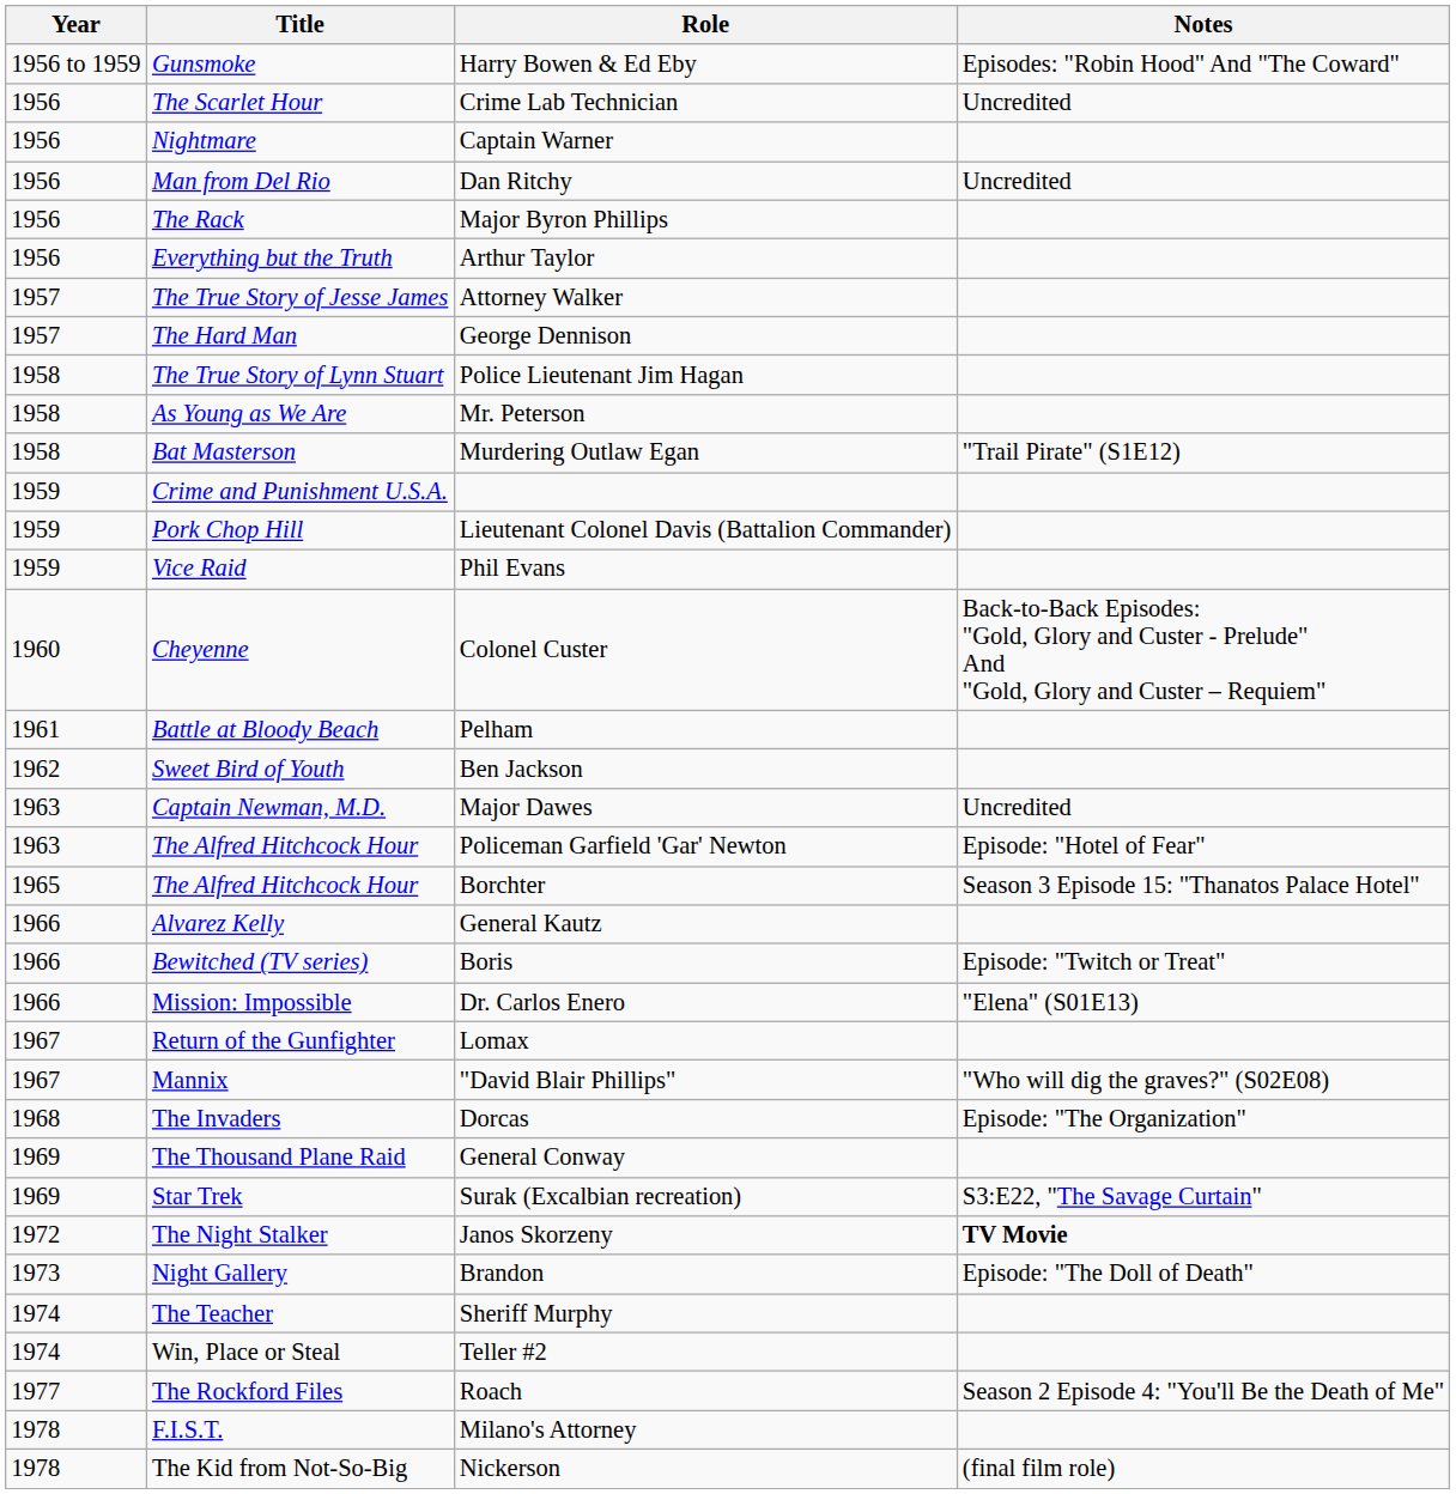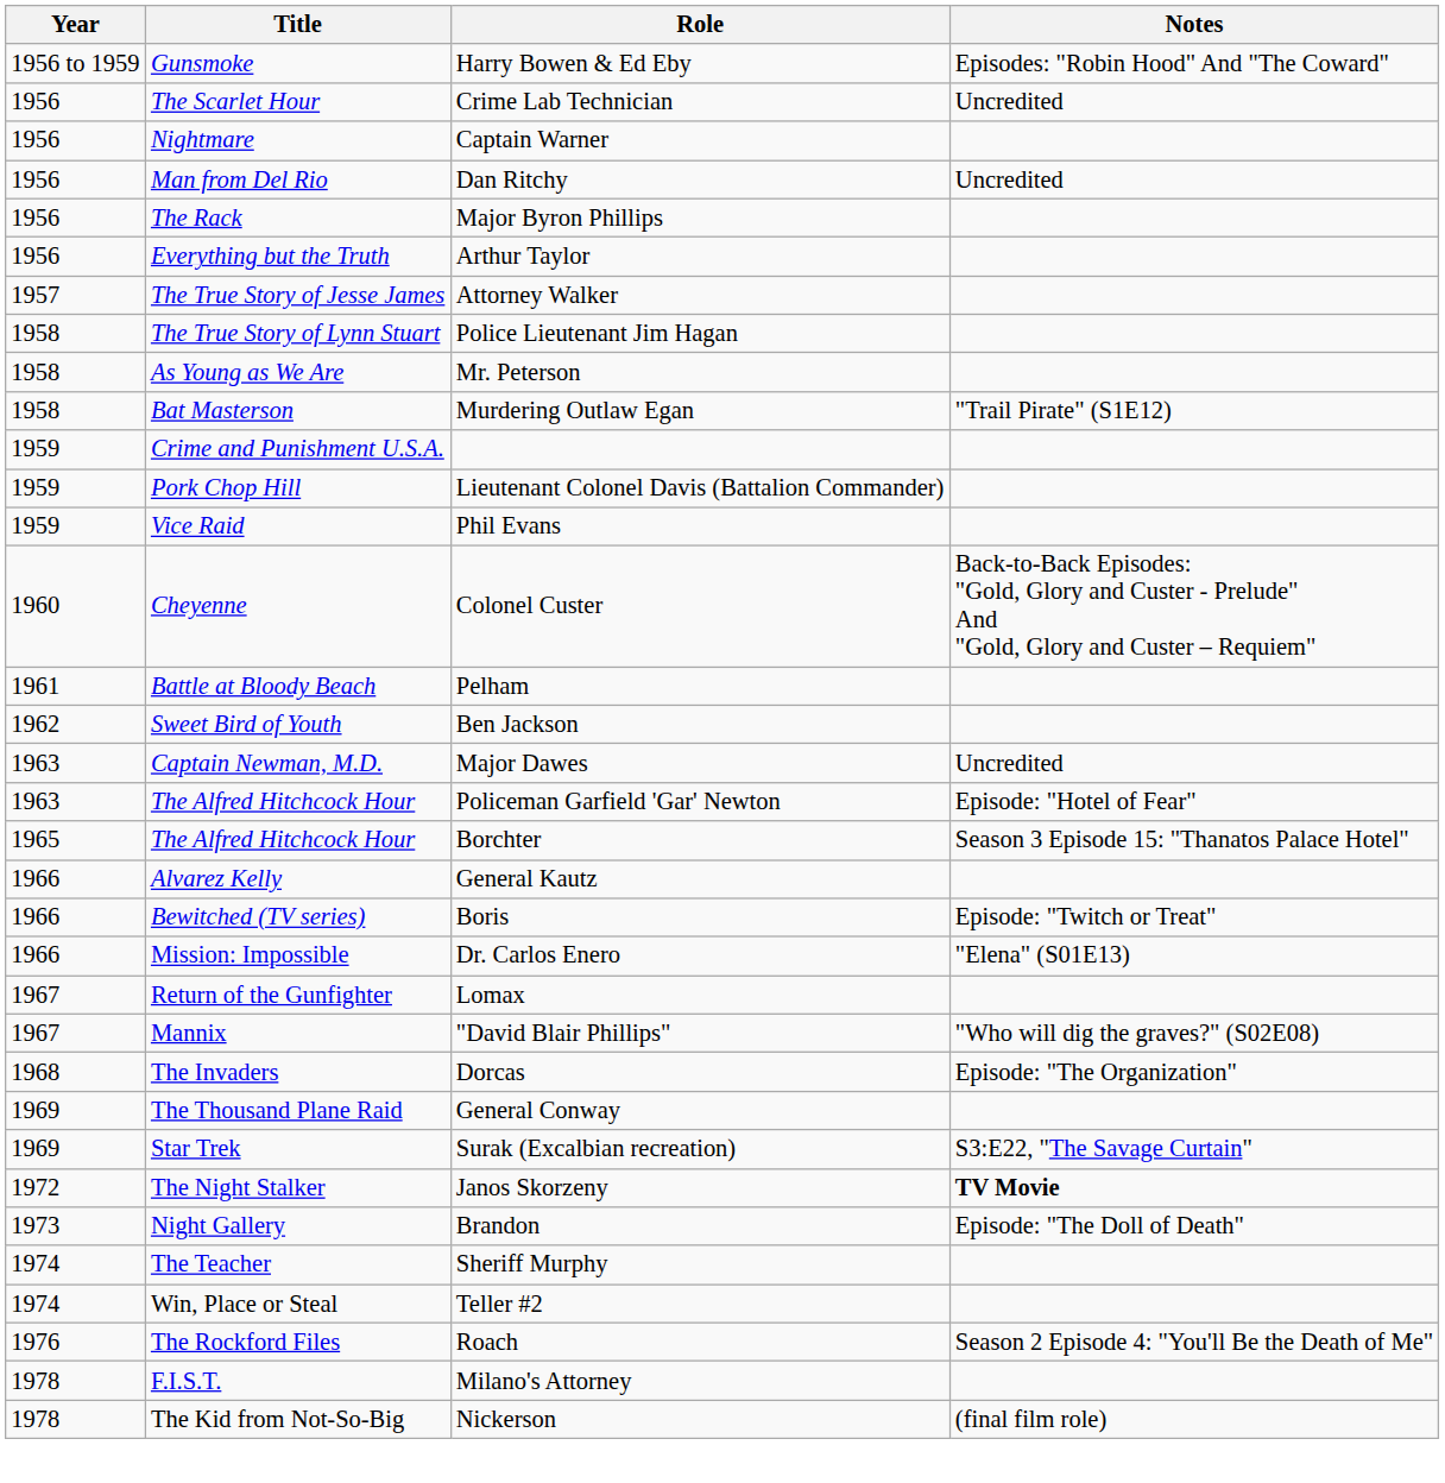- row: 1957 | The Hard Man | George Dennison
Roach | Year: 1977 -> 1976
